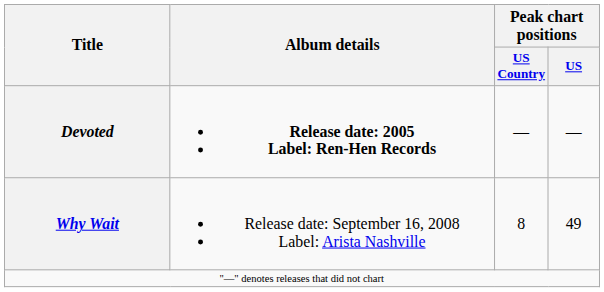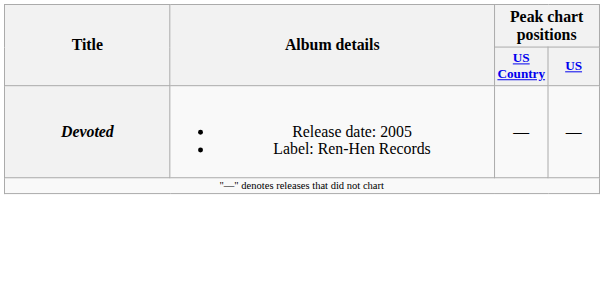Devoted | Album details: bold -> normal
- row: Why Wait | Release date: September 16, 2008 Label: Arista Nashville | 8 | 49
